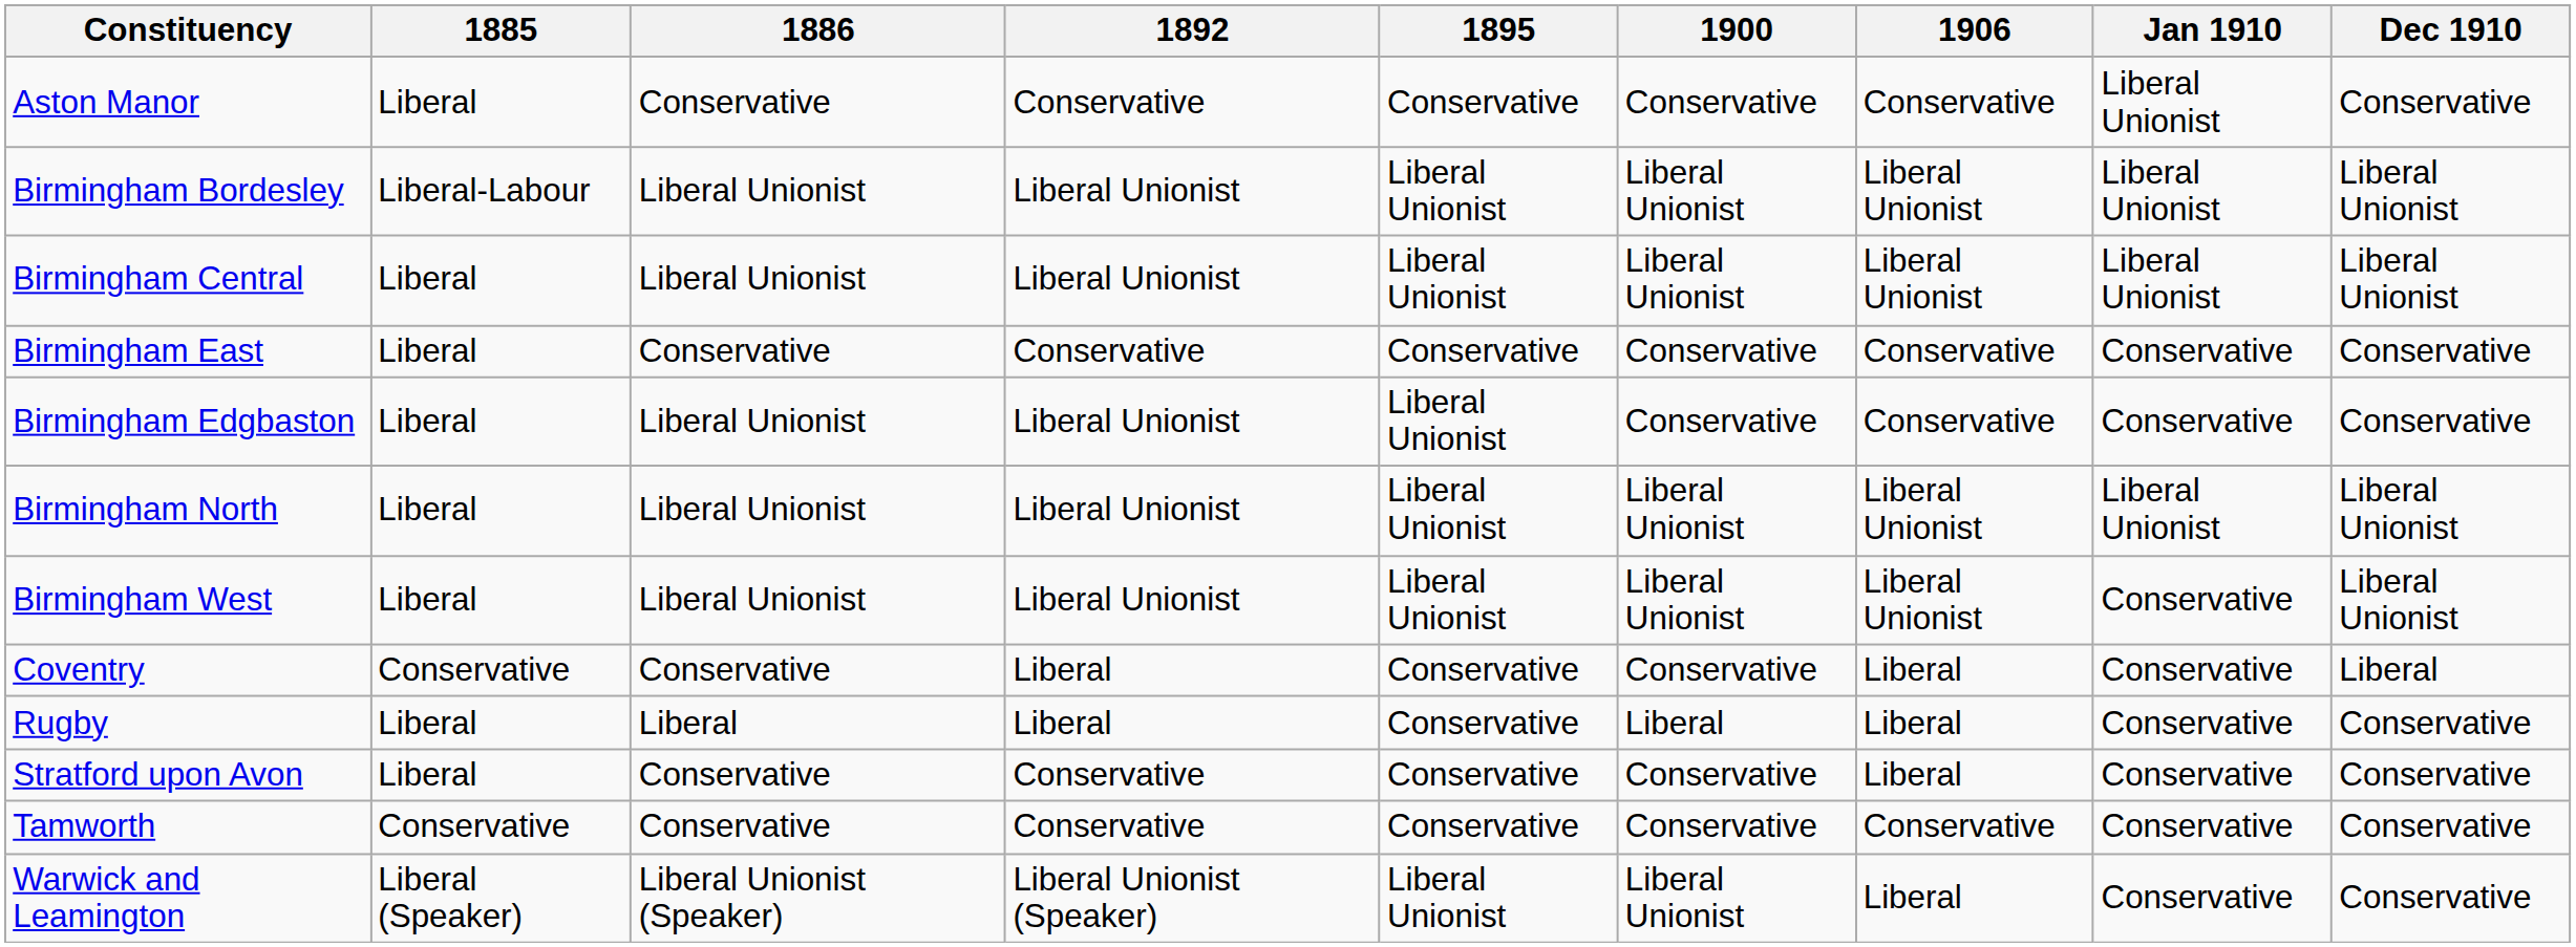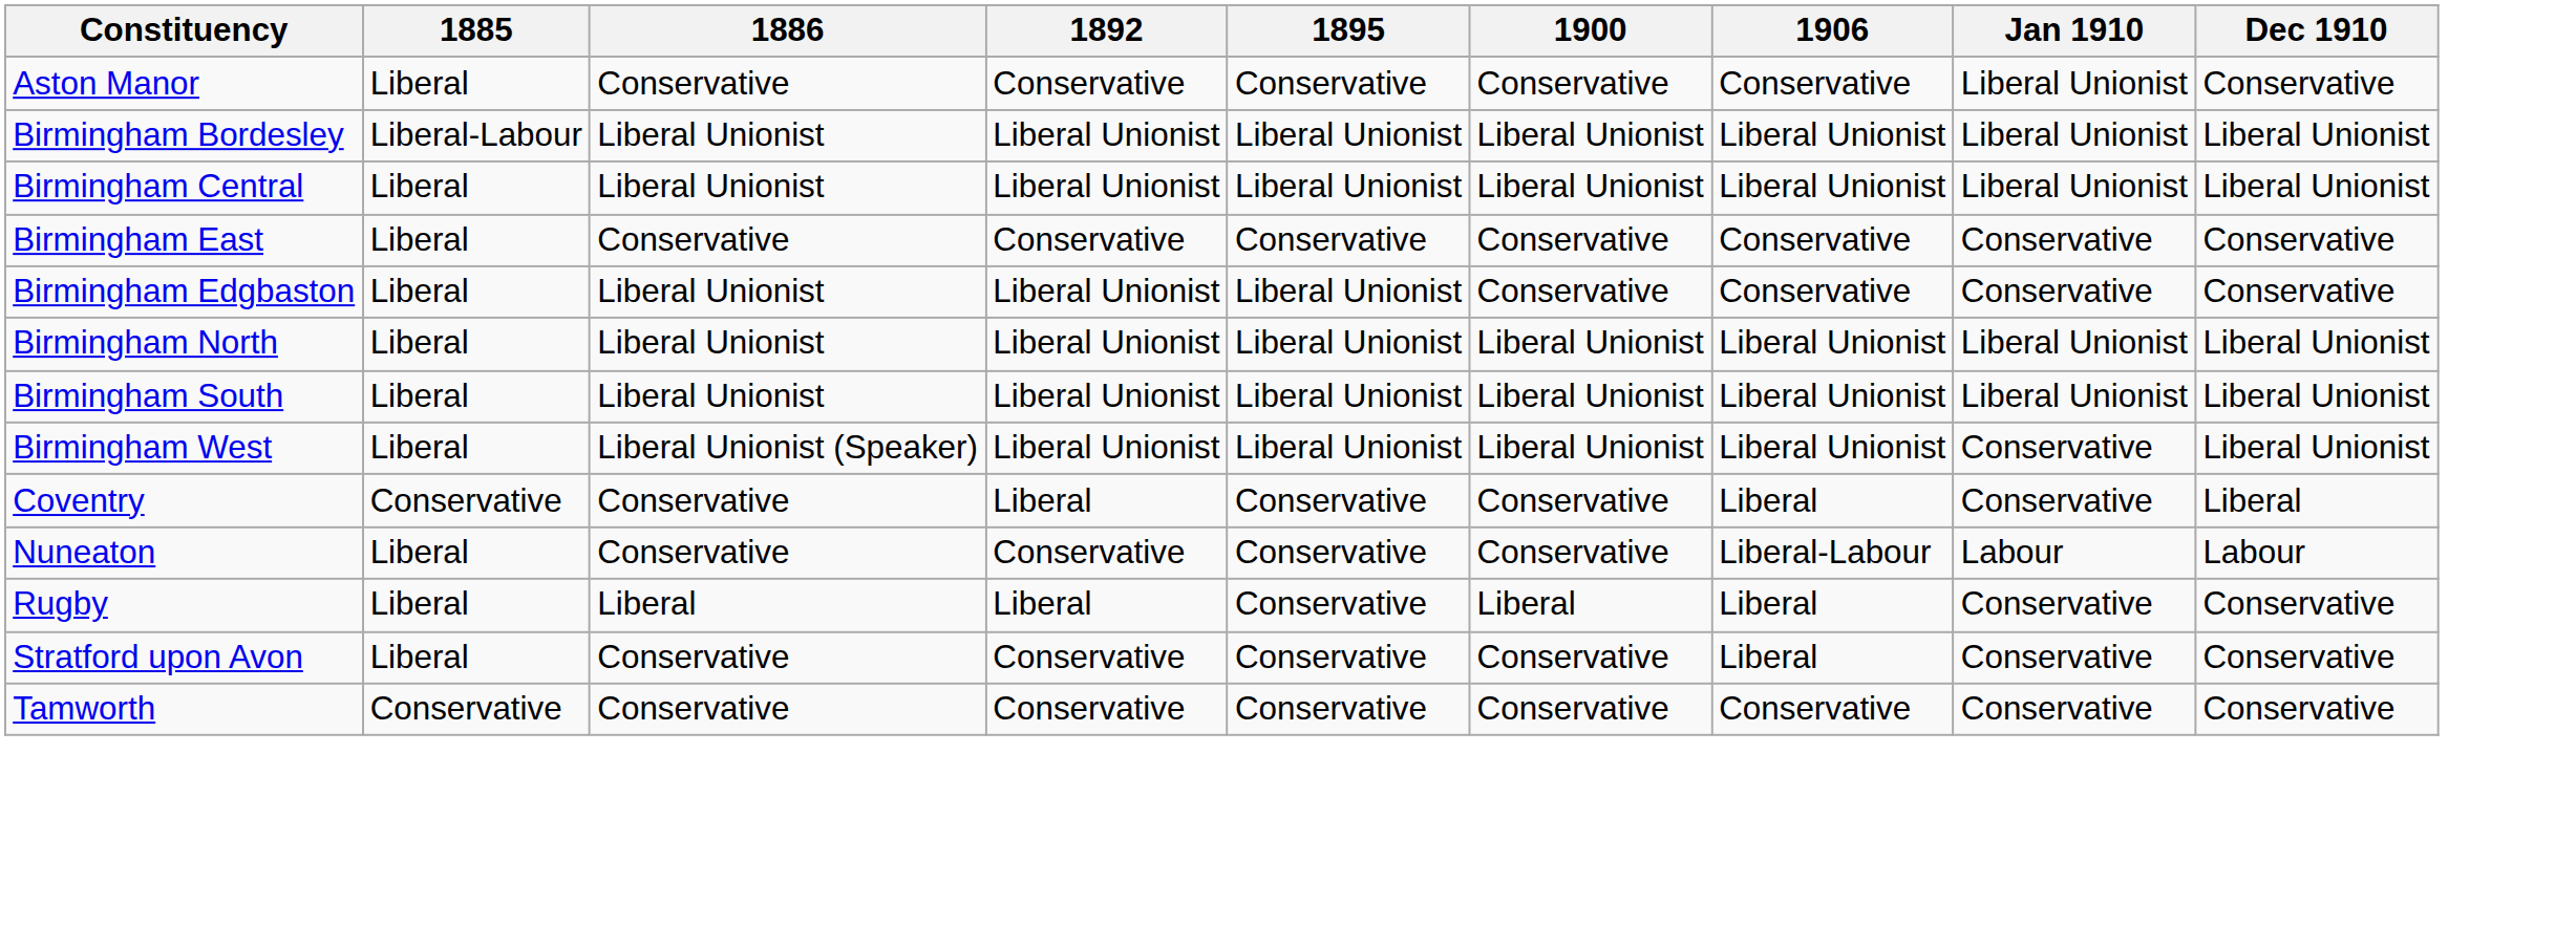+ row: Birmingham South | Liberal | Liberal Unionist | Liberal Unionist | Liberal Unionist | Liberal Unionist | Liberal Unionist | Liberal Unionist | Liberal Unionist
Birmingham West | 1886: Liberal Unionist -> Liberal Unionist (Speaker)
+ row: Nuneaton | Liberal | Conservative | Conservative | Conservative | Conservative | Liberal-Labour | Labour | Labour
- row: Warwick and Leamington | Liberal (Speaker) | Liberal Unionist (Speaker) | Liberal Unionist (Speaker) | Liberal Unionist | Liberal Unionist | Liberal | Conservative | Conservative
